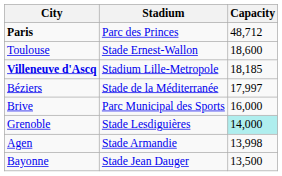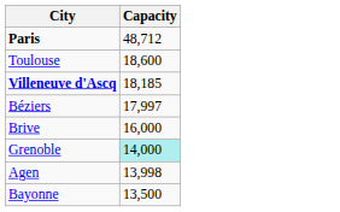- column: Stadium | Parc des Princes | Stade Ernest-Wallon | Stadium Lille-Metropole | Stade de la Méditerranée | Parc Municipal des Sports | Stade Lesdiguières | Stade Armandie | Stade Jean Dauger
